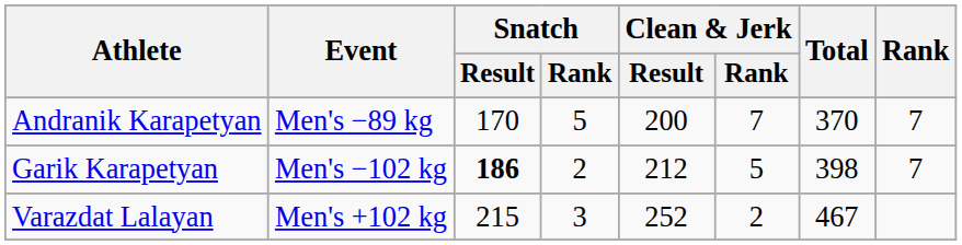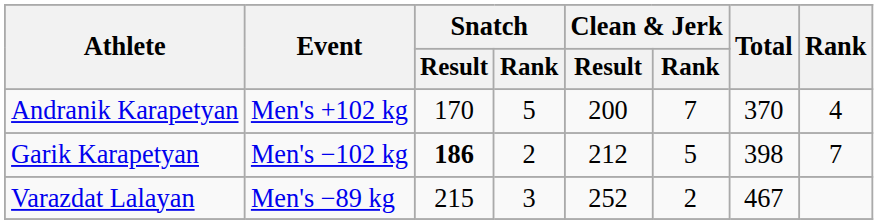Andranik Karapetyan | Event: Men's −89 kg -> Men's +102 kg
Andranik Karapetyan | Rank: 7 -> 4
Varazdat Lalayan | Event: Men's +102 kg -> Men's −89 kg
